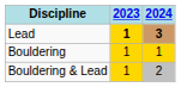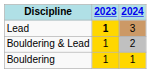Lead | 2024: bold -> normal
rows swapped: Bouldering <-> Bouldering & Lead
